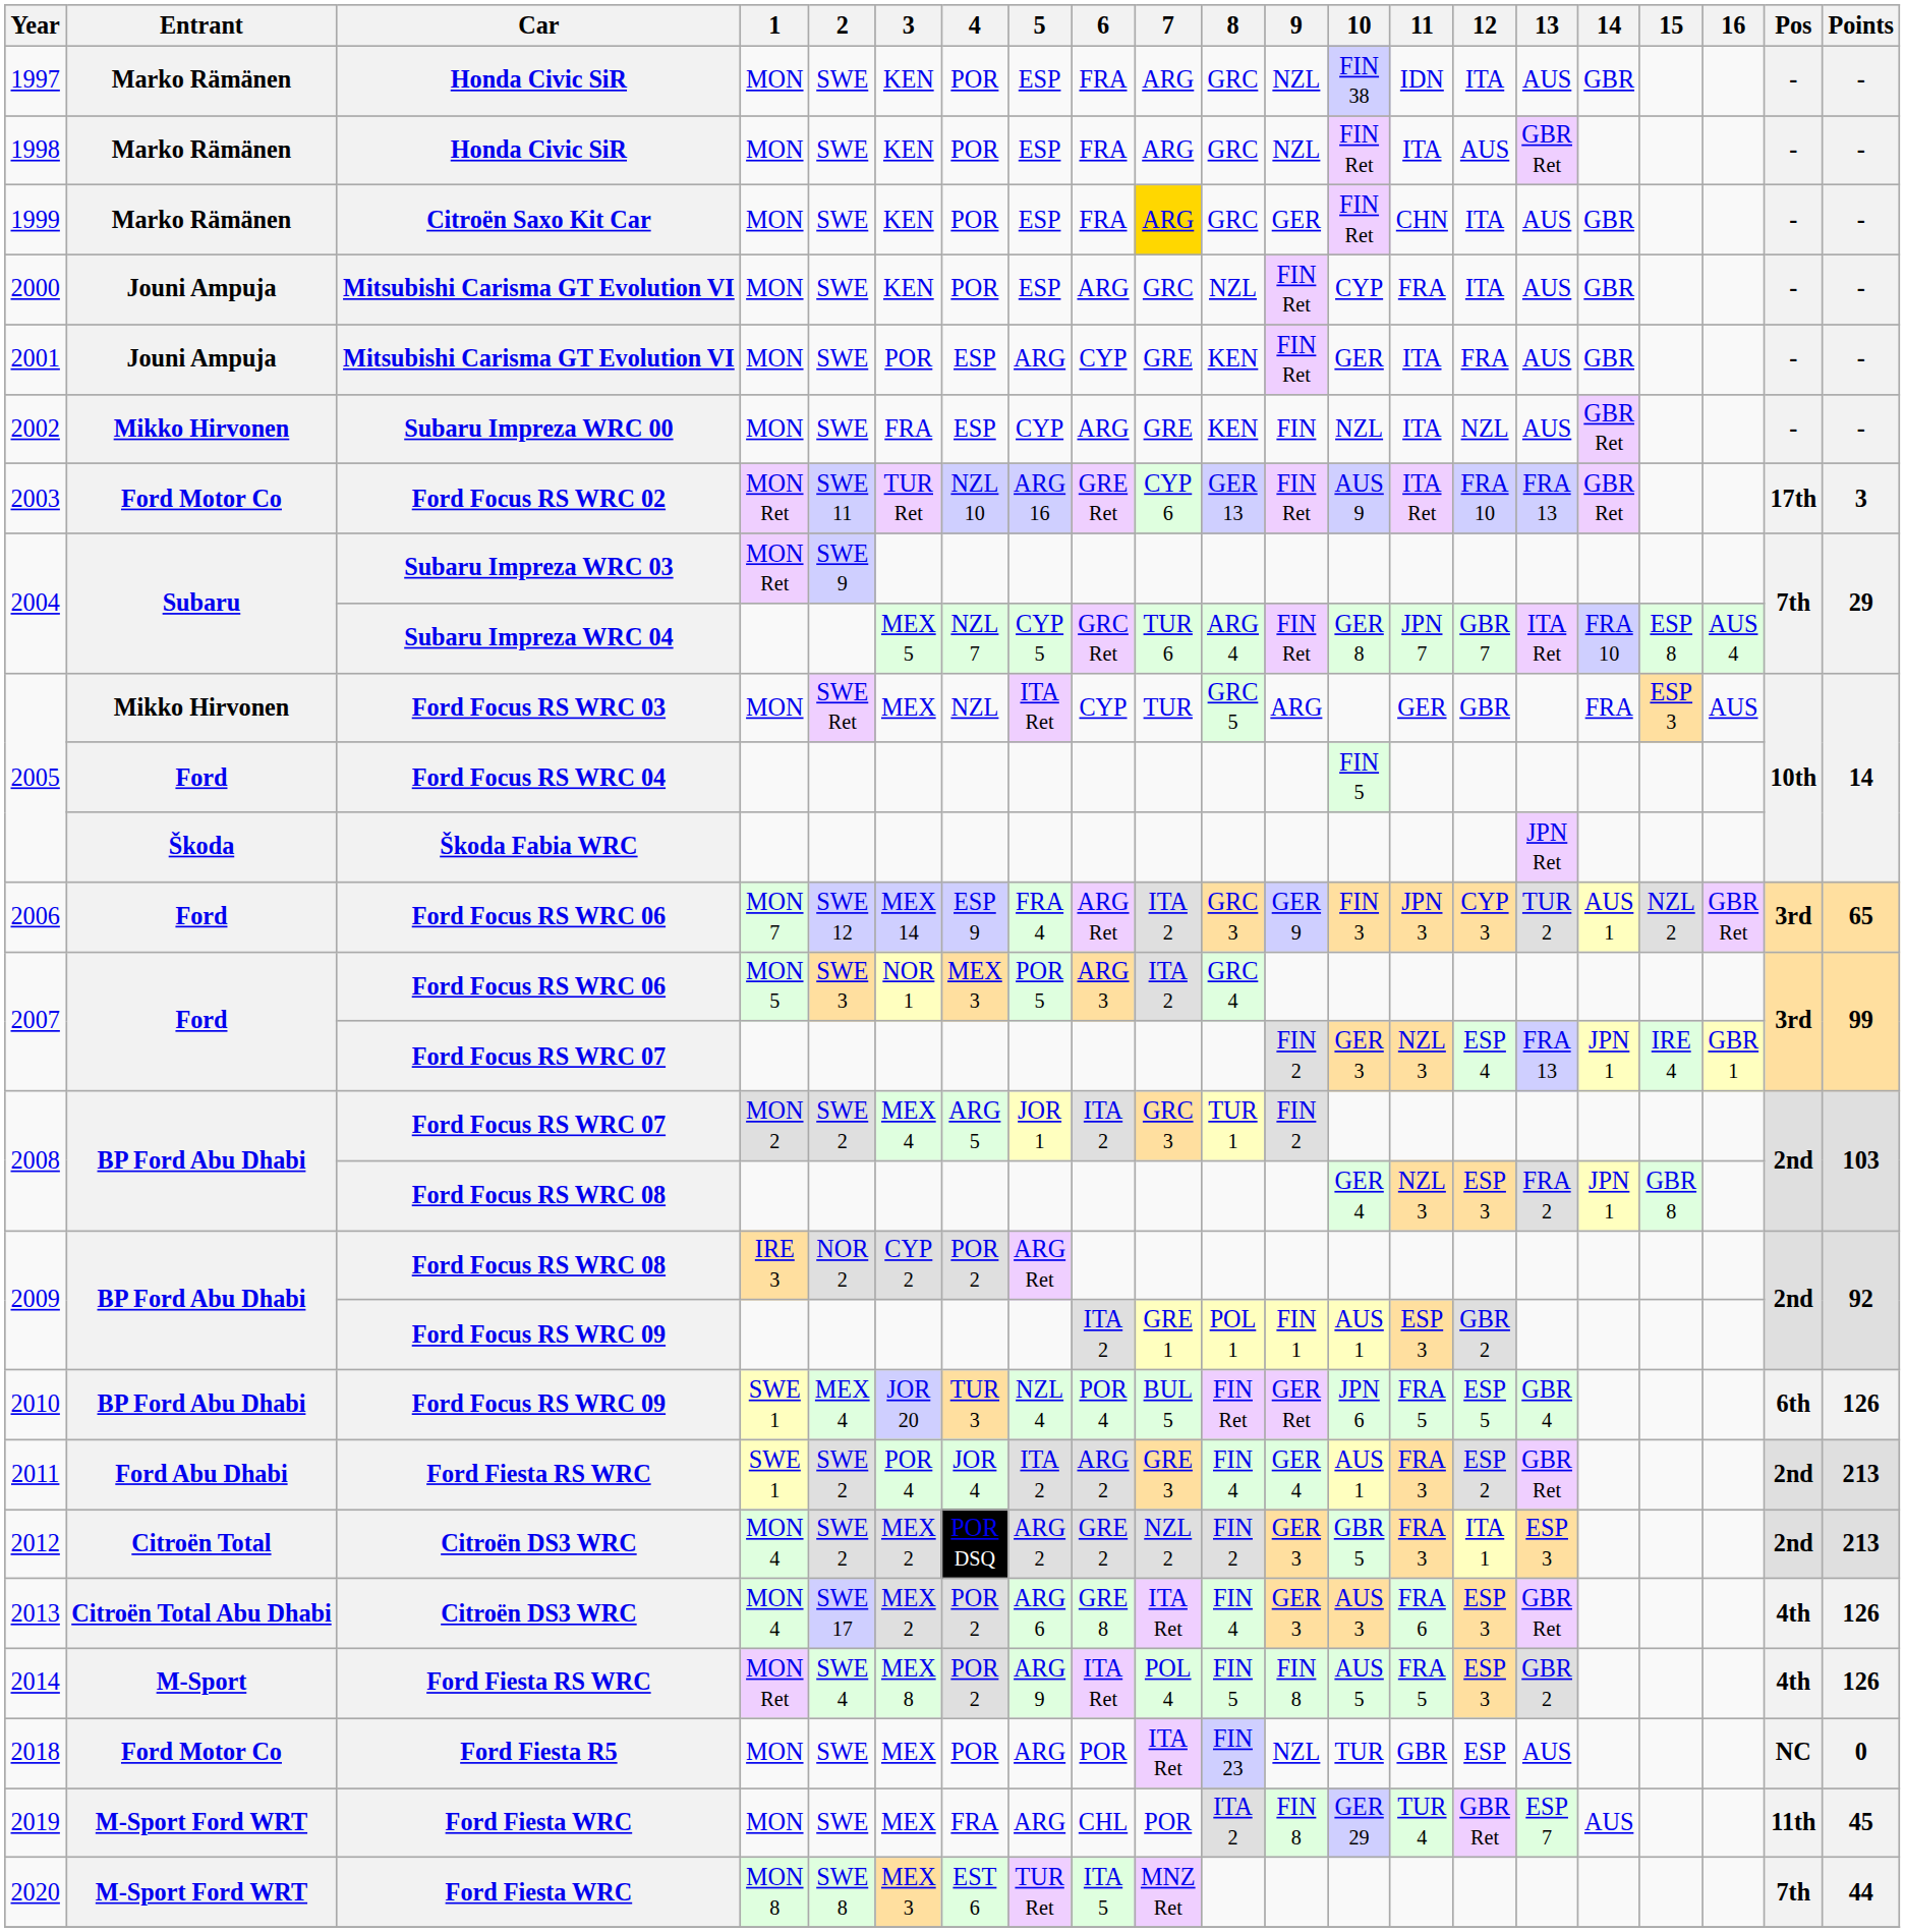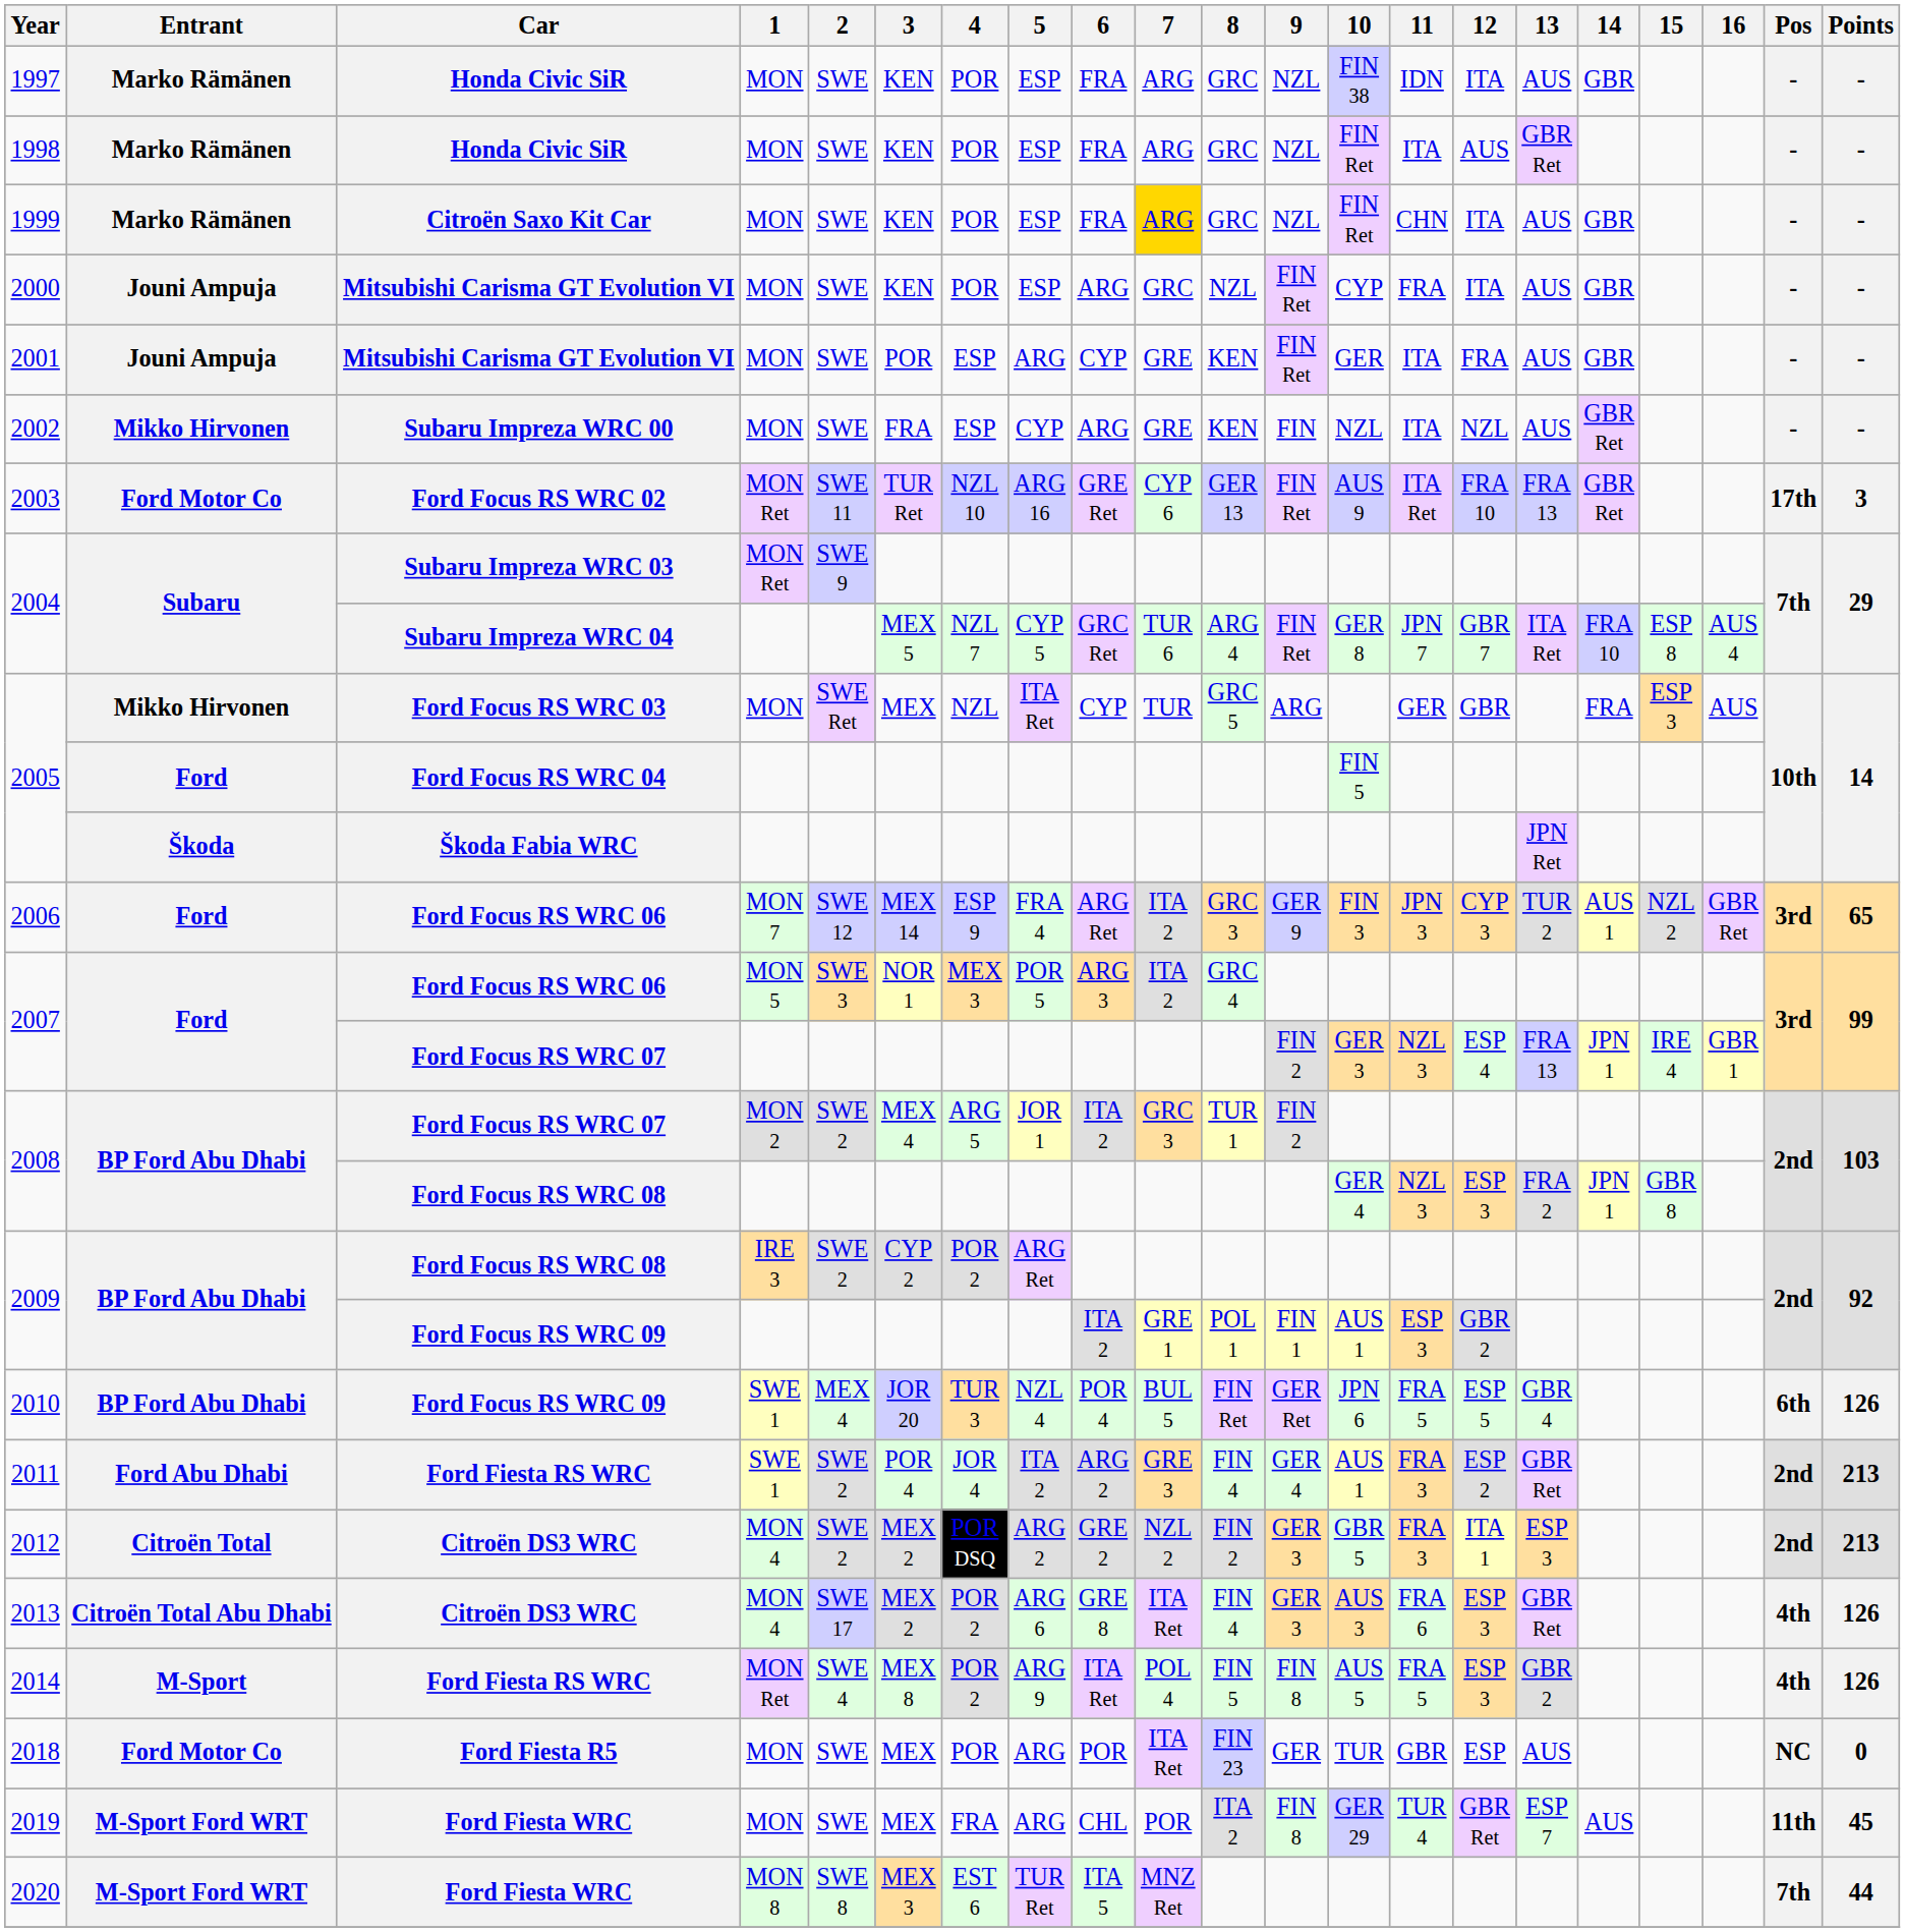1999 | 9: GER -> NZL
2009 / Ford Focus RS WRC 08 | 2: NOR 2 -> SWE 2
2018 | 9: NZL -> GER
